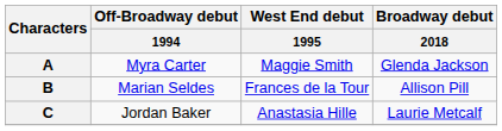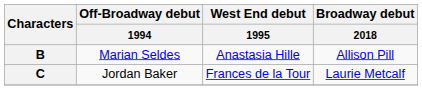- row: A | Myra Carter | Maggie Smith | Glenda Jackson
B | West End debut / 1995: Frances de la Tour -> Anastasia Hille
C | West End debut / 1995: Anastasia Hille -> Frances de la Tour
